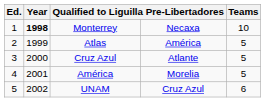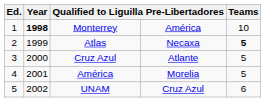Monterrey | column 4: Necaxa -> América
Atlas | column 4: América -> Necaxa
Atlas | Teams: normal -> bold
